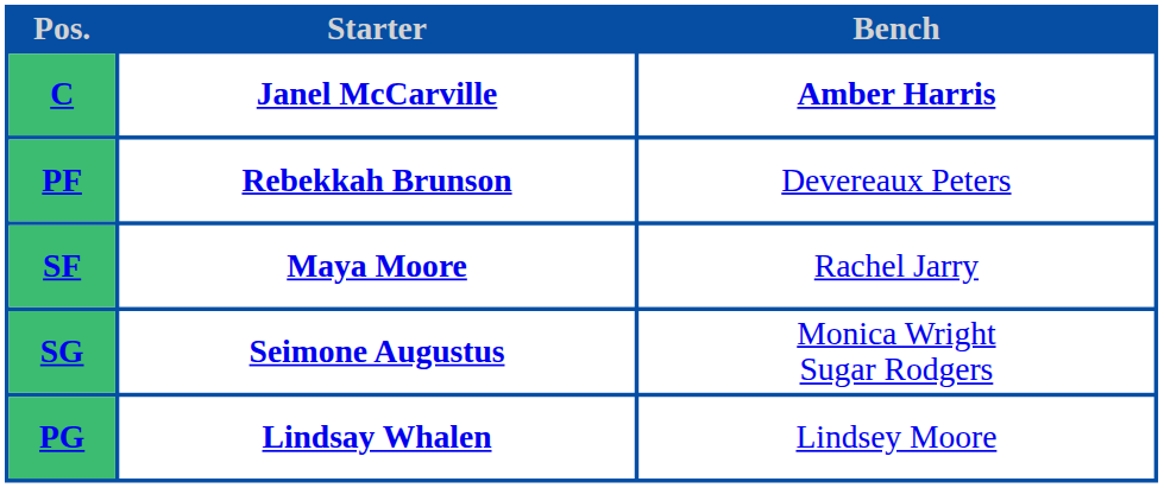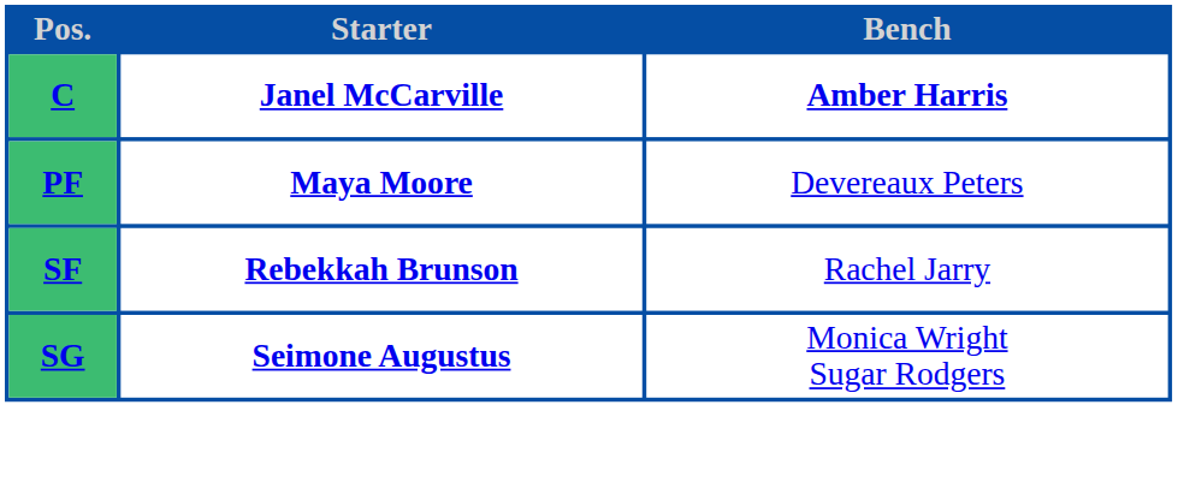PF | Starter: Rebekkah Brunson -> Maya Moore
SF | Starter: Maya Moore -> Rebekkah Brunson
- row: PG | Lindsay Whalen | Lindsey Moore
